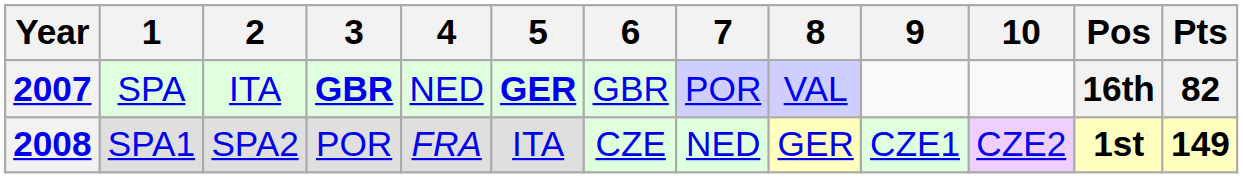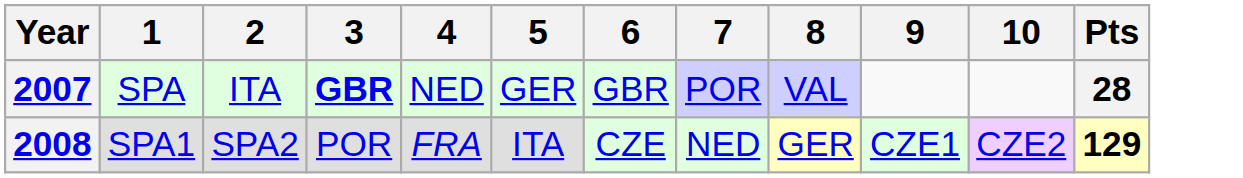- column: Pos | 16th | 1st
2007 | 5: bold -> normal
2007 | Pts: 82 -> 28
2008 | Pts: 149 -> 129
